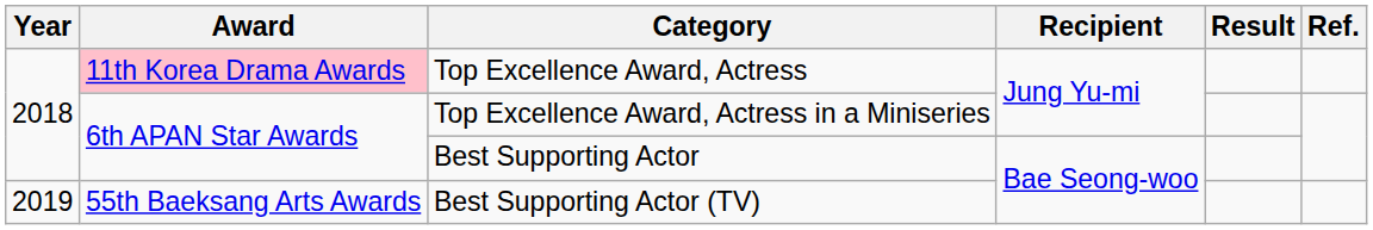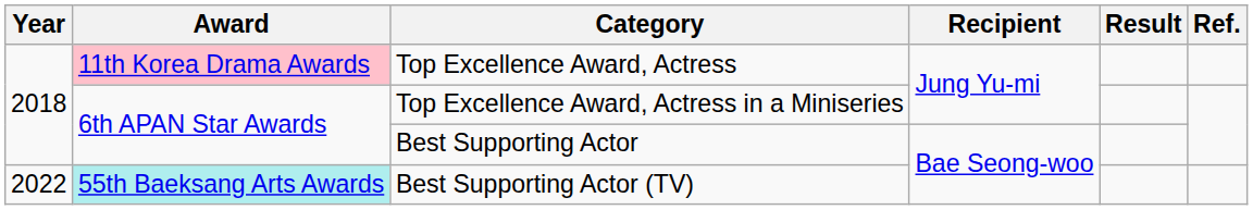Best Supporting Actor (TV) | Year: 2019 -> 2022
Best Supporting Actor (TV) | Award: no background -> paleturquoise background
